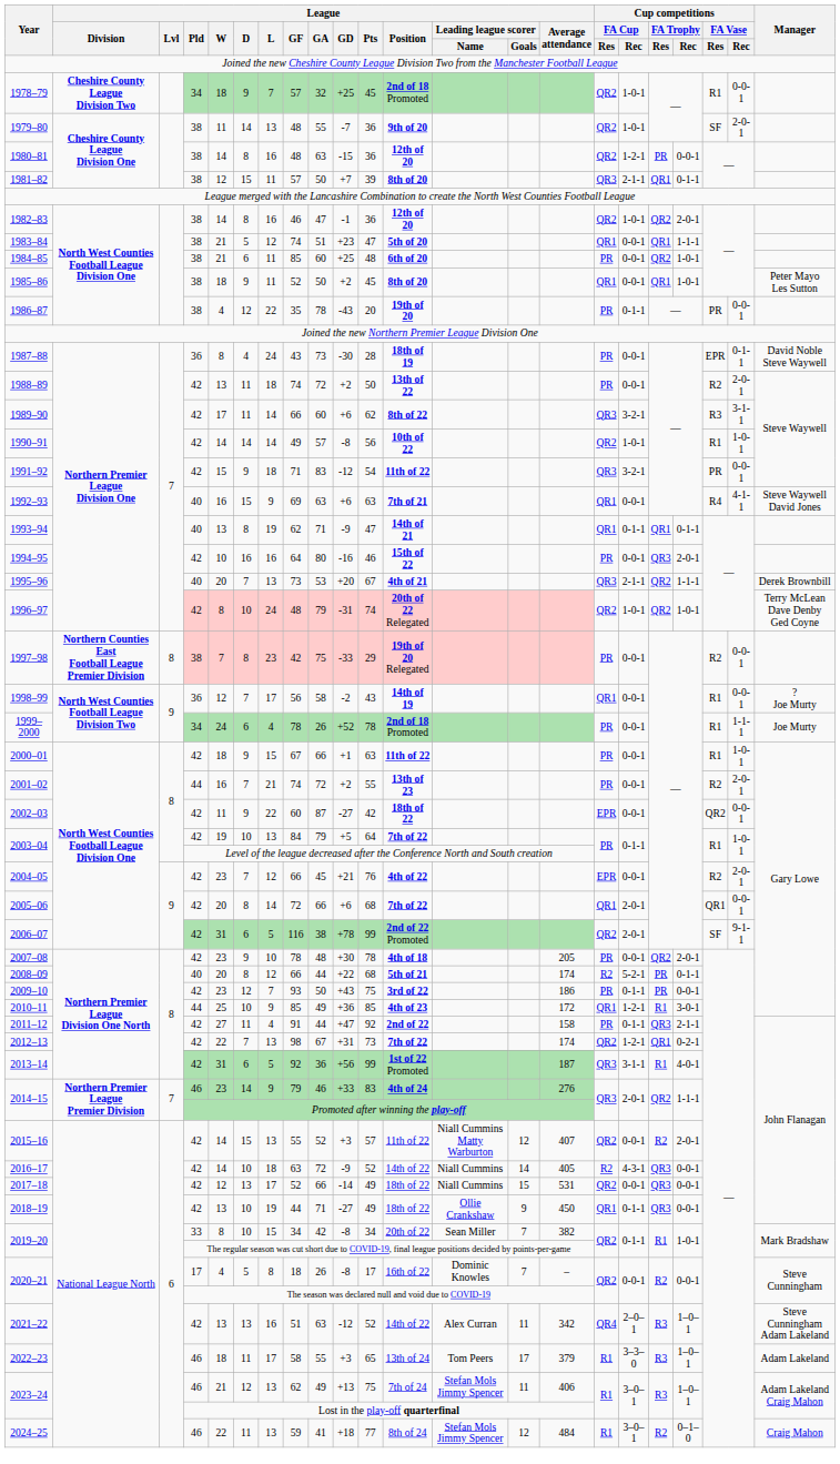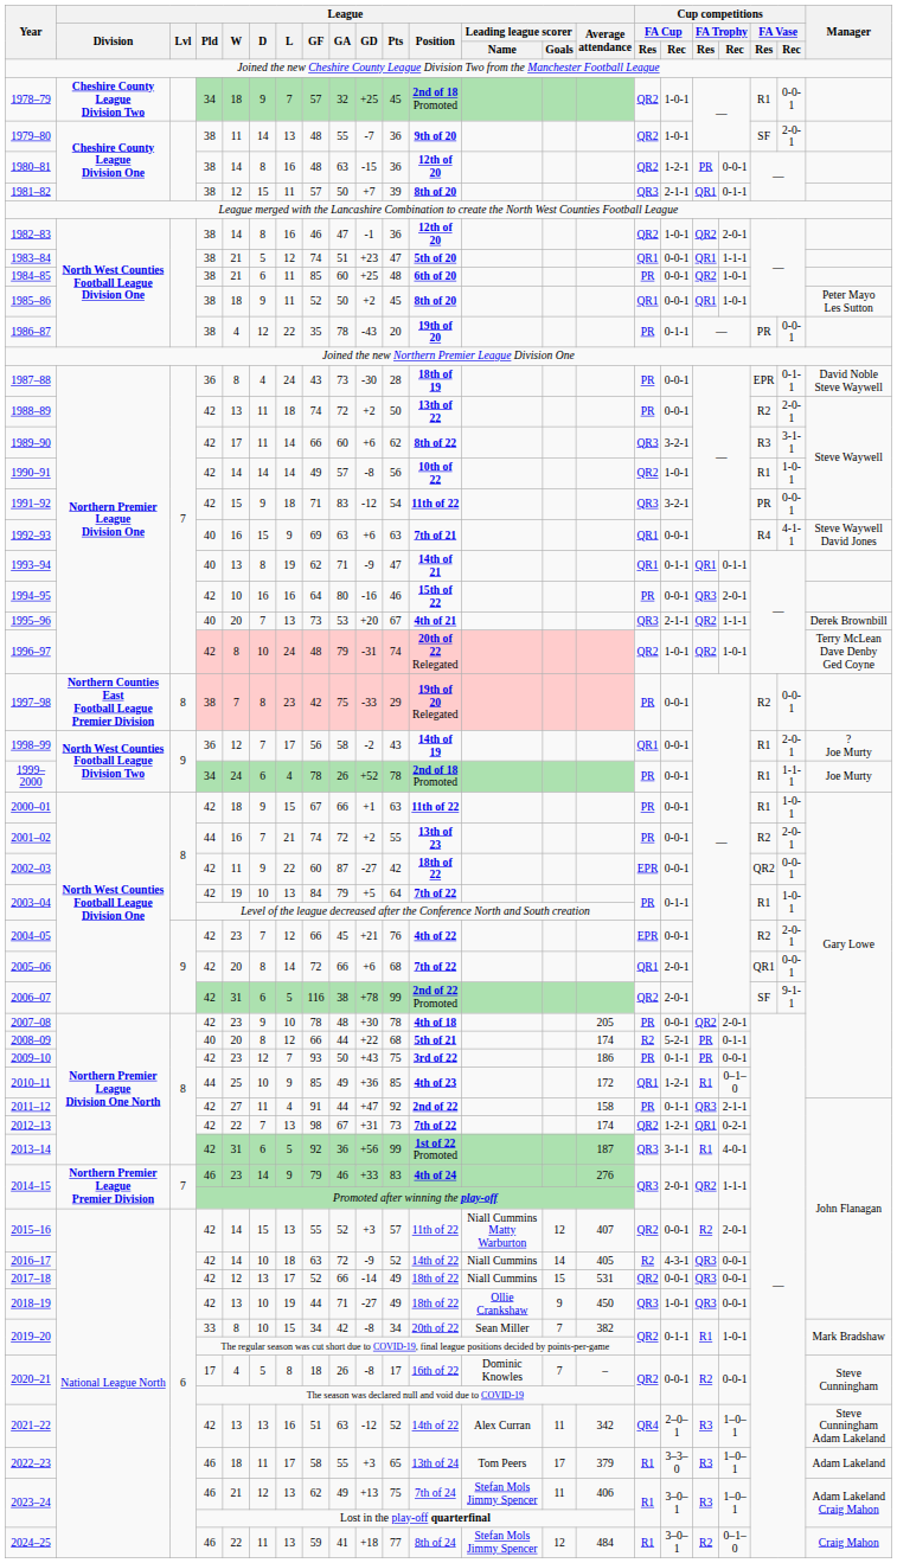1998–99 | Cup competitions / FA Vase / Rec: 0-0-1 -> 2-0-1
2010–11 | Cup competitions / FA Trophy / Rec: 3-0-1 -> 0–1–0
2018–19 | Cup competitions / FA Cup / Res: QR1 -> QR3
2018–19 | Cup competitions / FA Cup / Rec: 0-1-1 -> 1-0-1
